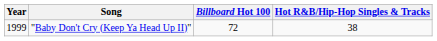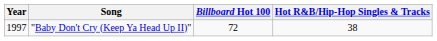"Baby Don't Cry (Keep Ya Head Up II)" | Year: 1999 -> 1997
